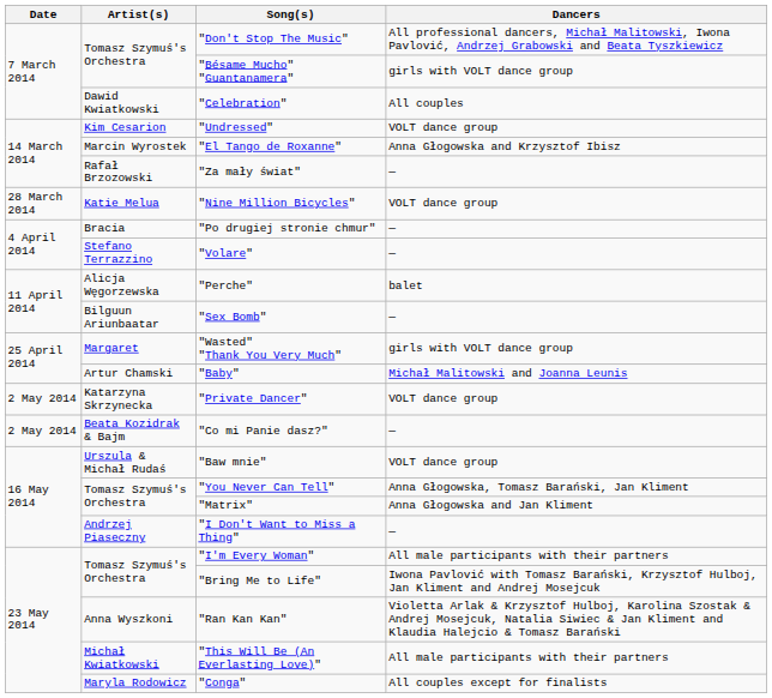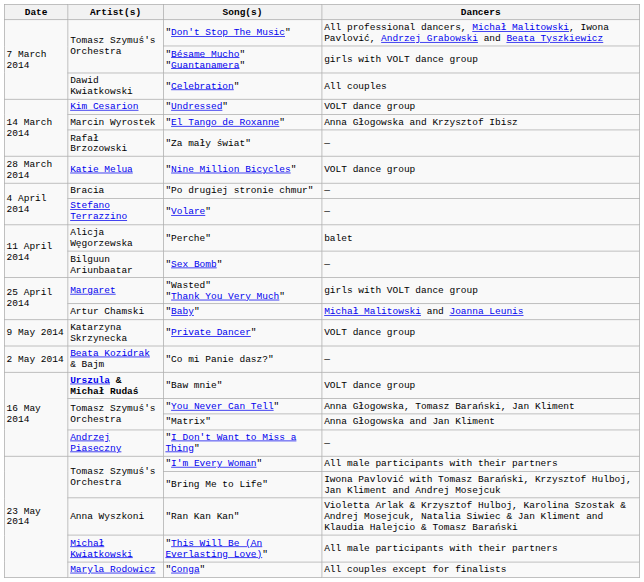"Private Dancer" | Date: 2 May 2014 -> 9 May 2014
"Baw mnie" | Artist(s): normal -> bold
